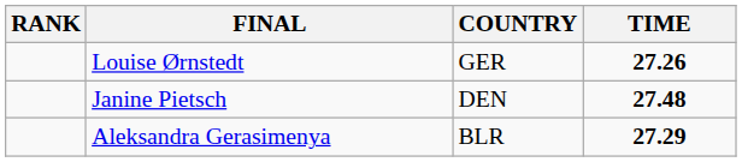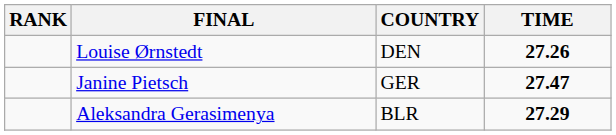Louise Ørnstedt | COUNTRY: GER -> DEN
Janine Pietsch | COUNTRY: DEN -> GER
Janine Pietsch | TIME: 27.48 -> 27.47
